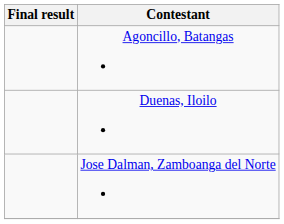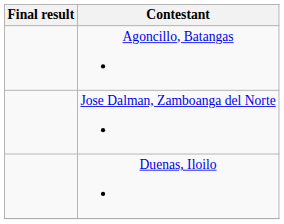rows swapped: Jose Dalman, Zamboanga del Norte <-> Duenas, Iloilo
